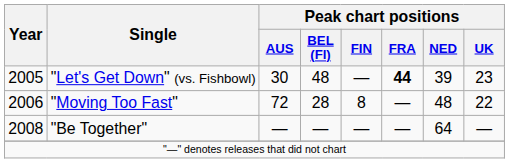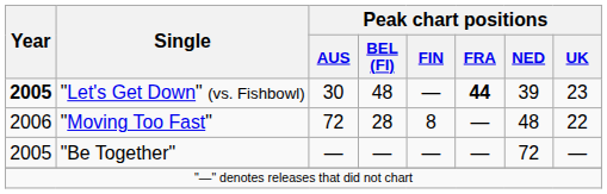"Let's Get Down" (vs. Fishbowl) | Year: normal -> bold
"Be Together" | Year: 2008 -> 2005
"Be Together" | Peak chart positions / NED: 64 -> 72
